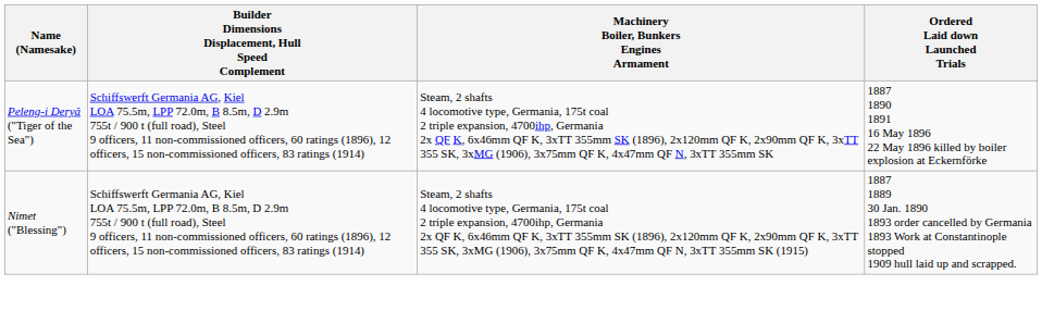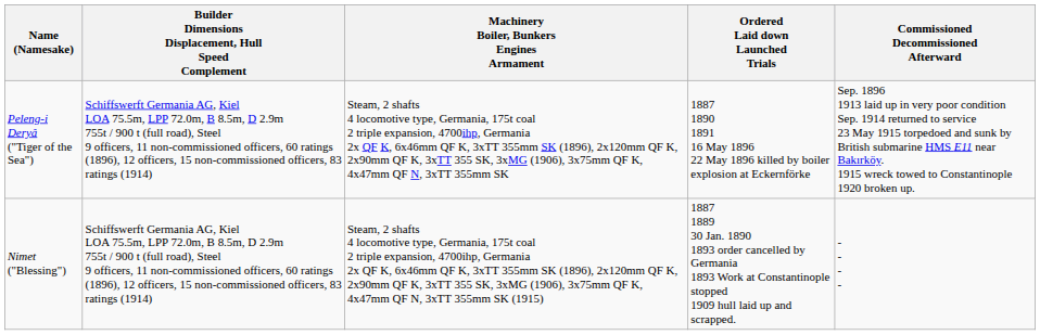+ column: Commissioned Decommissioned Afterward | Sep. 1896 1913 laid up in very poor condition Sep. 1914 returned to service 23 May 1915 torpedoed and sunk by British submarine HMS E11 near Bakırköy. 1915 wreck towed to Constantinople 1920 broken up. | - - - -
